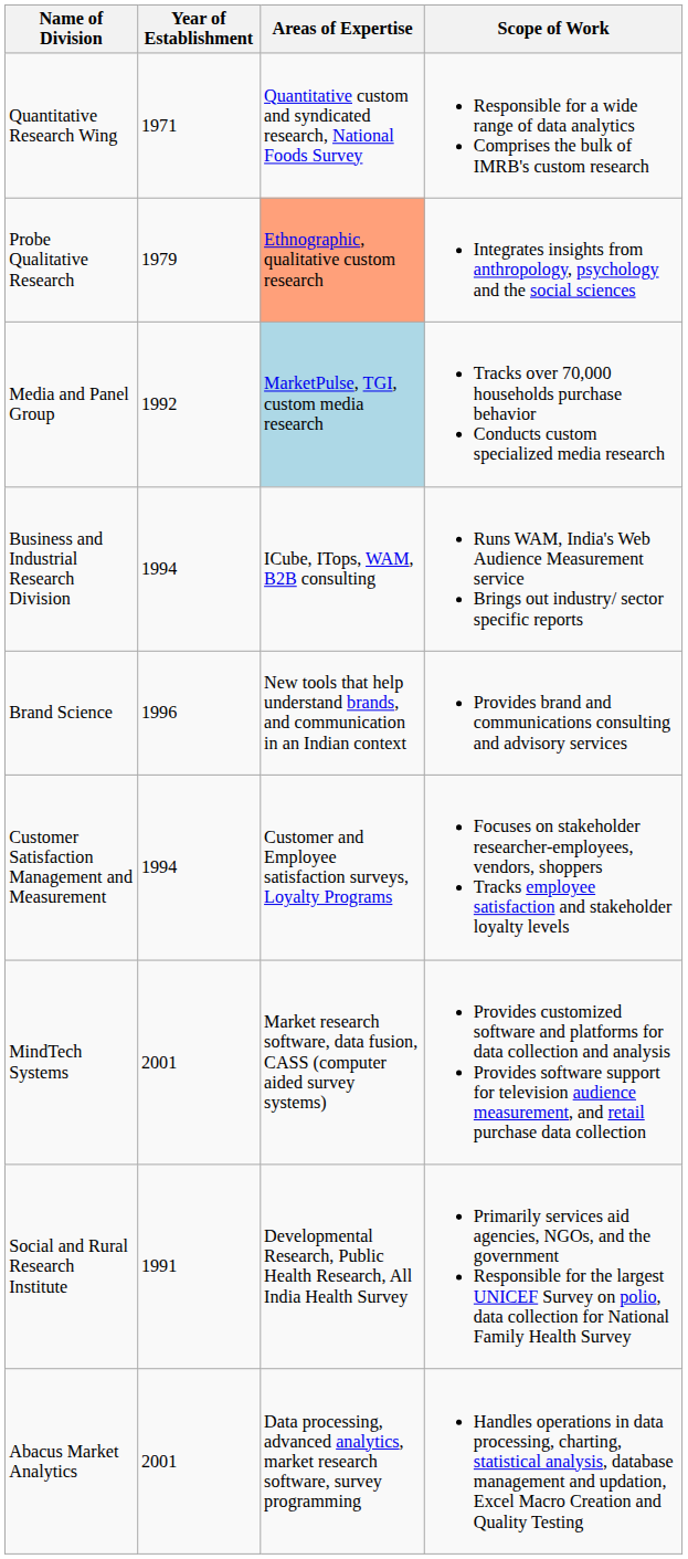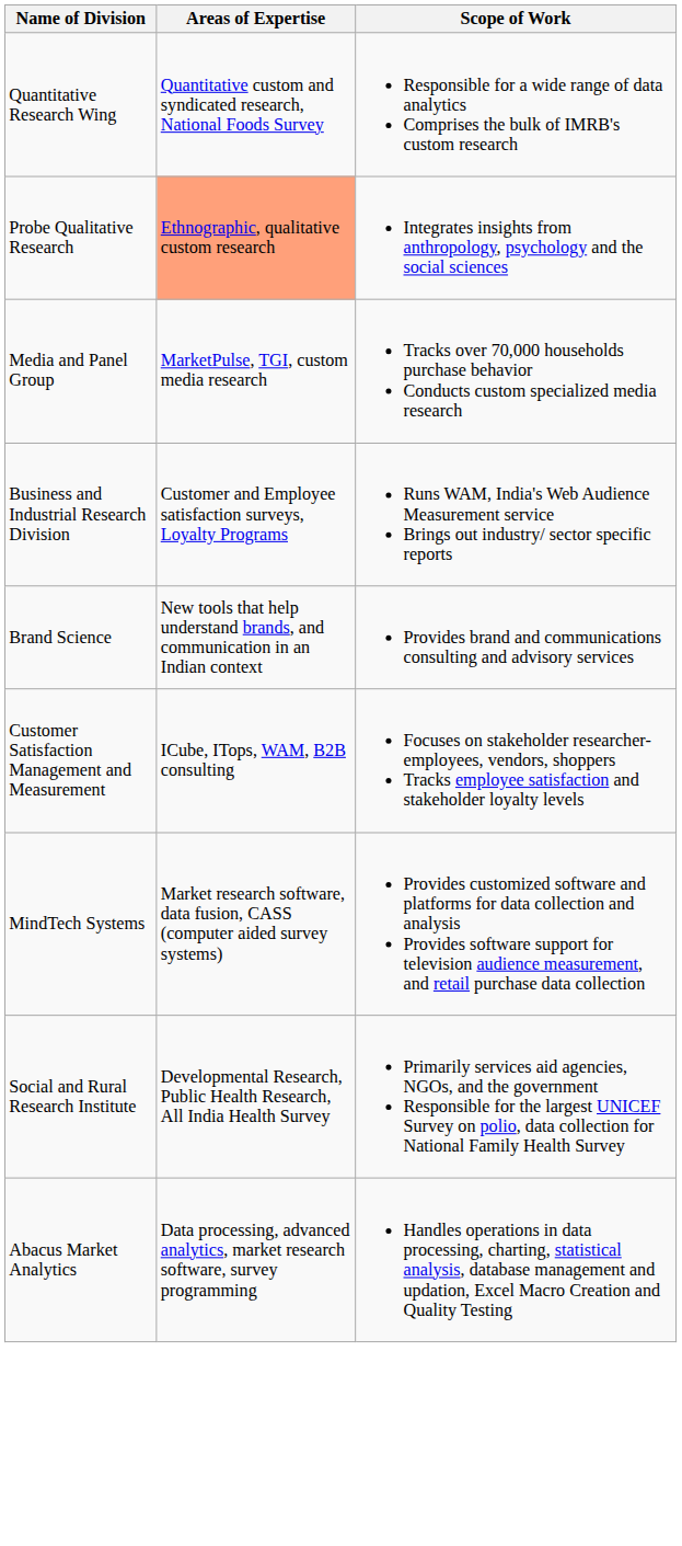- column: Year of Establishment | 1971 | 1979 | 1992 | 1994 | 1996 | 1994 | 2001 | 1991 | 2001
Media and Panel Group | Areas of Expertise: lightblue background -> no background
Business and Industrial Research Division | Areas of Expertise: ICube, ITops, WAM, B2B consulting -> Customer and Employee satisfaction surveys, Loyalty Programs
Customer Satisfaction Management and Measurement | Areas of Expertise: Customer and Employee satisfaction surveys, Loyalty Programs -> ICube, ITops, WAM, B2B consulting
